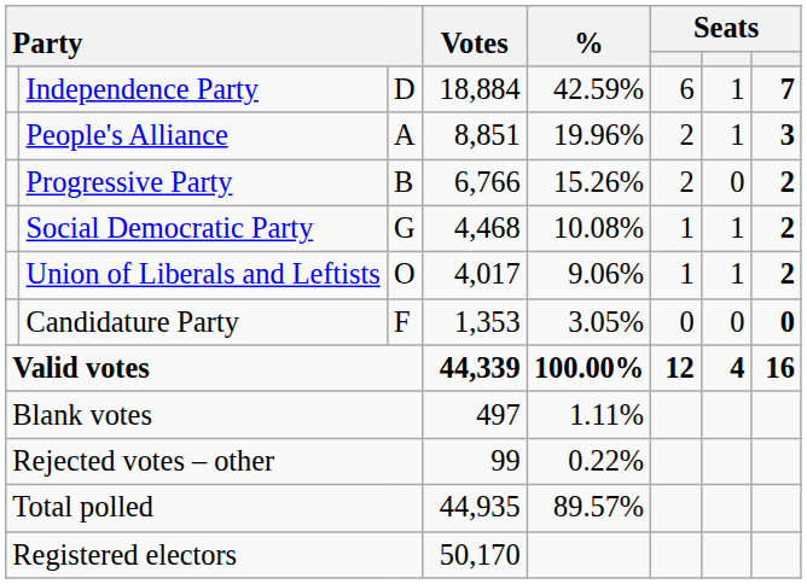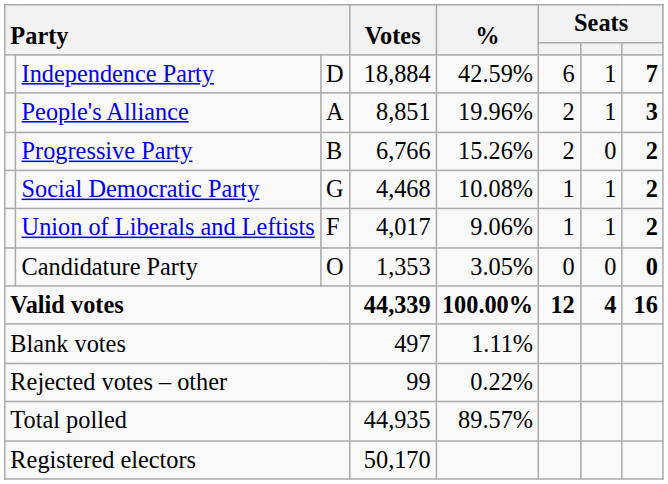Union of Liberals and Leftists | column 3: O -> F
Candidature Party | column 3: F -> O
